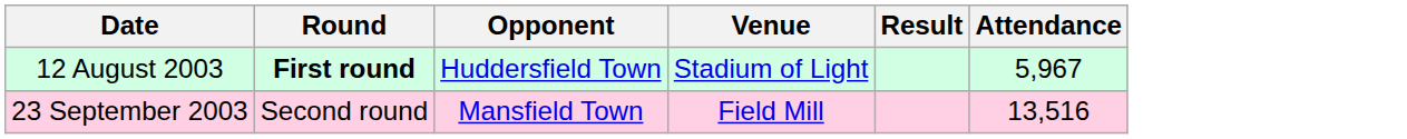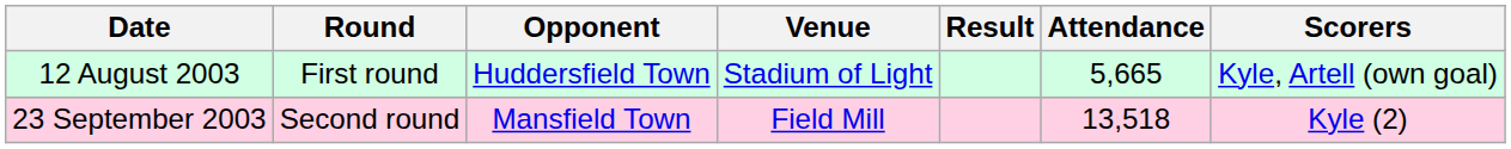+ column: Scorers | Kyle, Artell (own goal) | Kyle (2)
12 August 2003 | Round: bold -> normal
12 August 2003 | Attendance: 5,967 -> 5,665
23 September 2003 | Attendance: 13,516 -> 13,518
